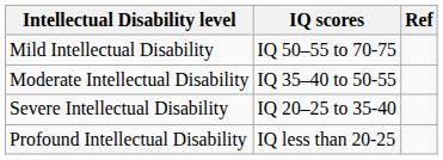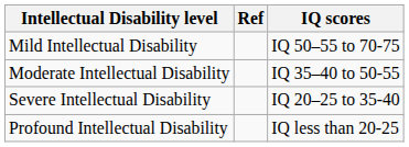columns swapped: IQ scores <-> Ref
